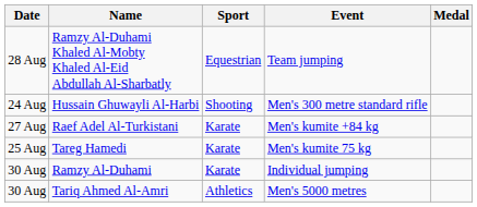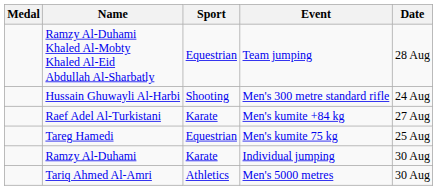columns swapped: Medal <-> Date
Tareg Hamedi | Sport: Karate -> Equestrian
